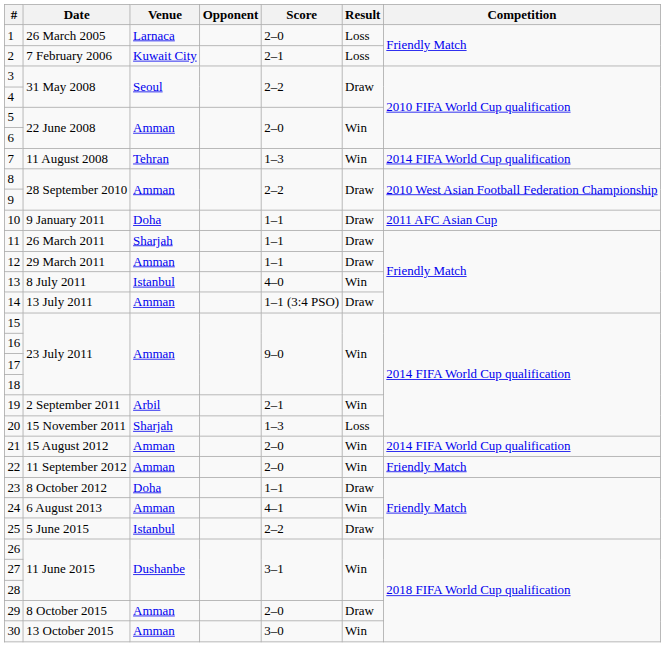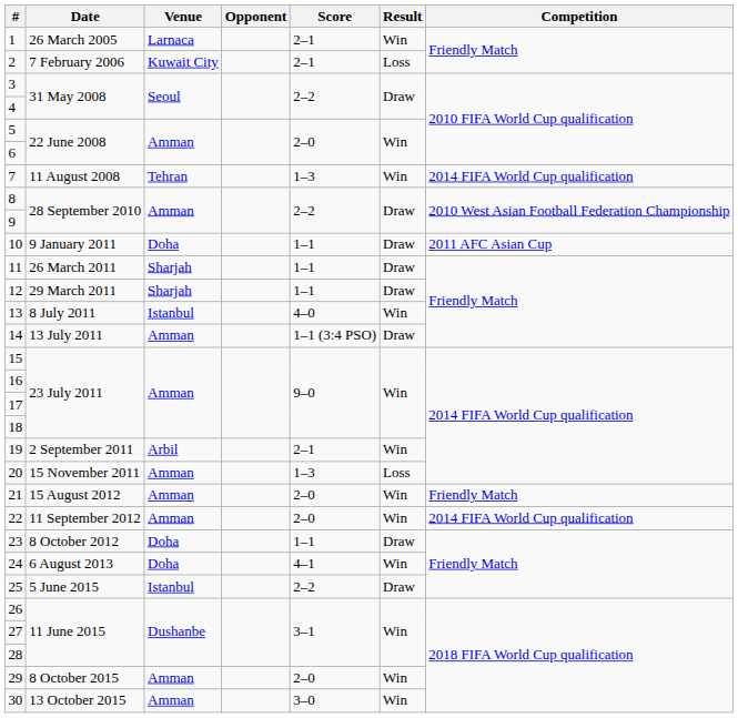1 | Score: 2–0 -> 2–1
1 | Result: Loss -> Win
12 | Venue: Amman -> Sharjah
20 | Venue: Sharjah -> Amman
21 | Competition: 2014 FIFA World Cup qualification -> Friendly Match
22 | Competition: Friendly Match -> 2014 FIFA World Cup qualification
24 | Venue: Amman -> Doha
29 | Result: Draw -> Win
